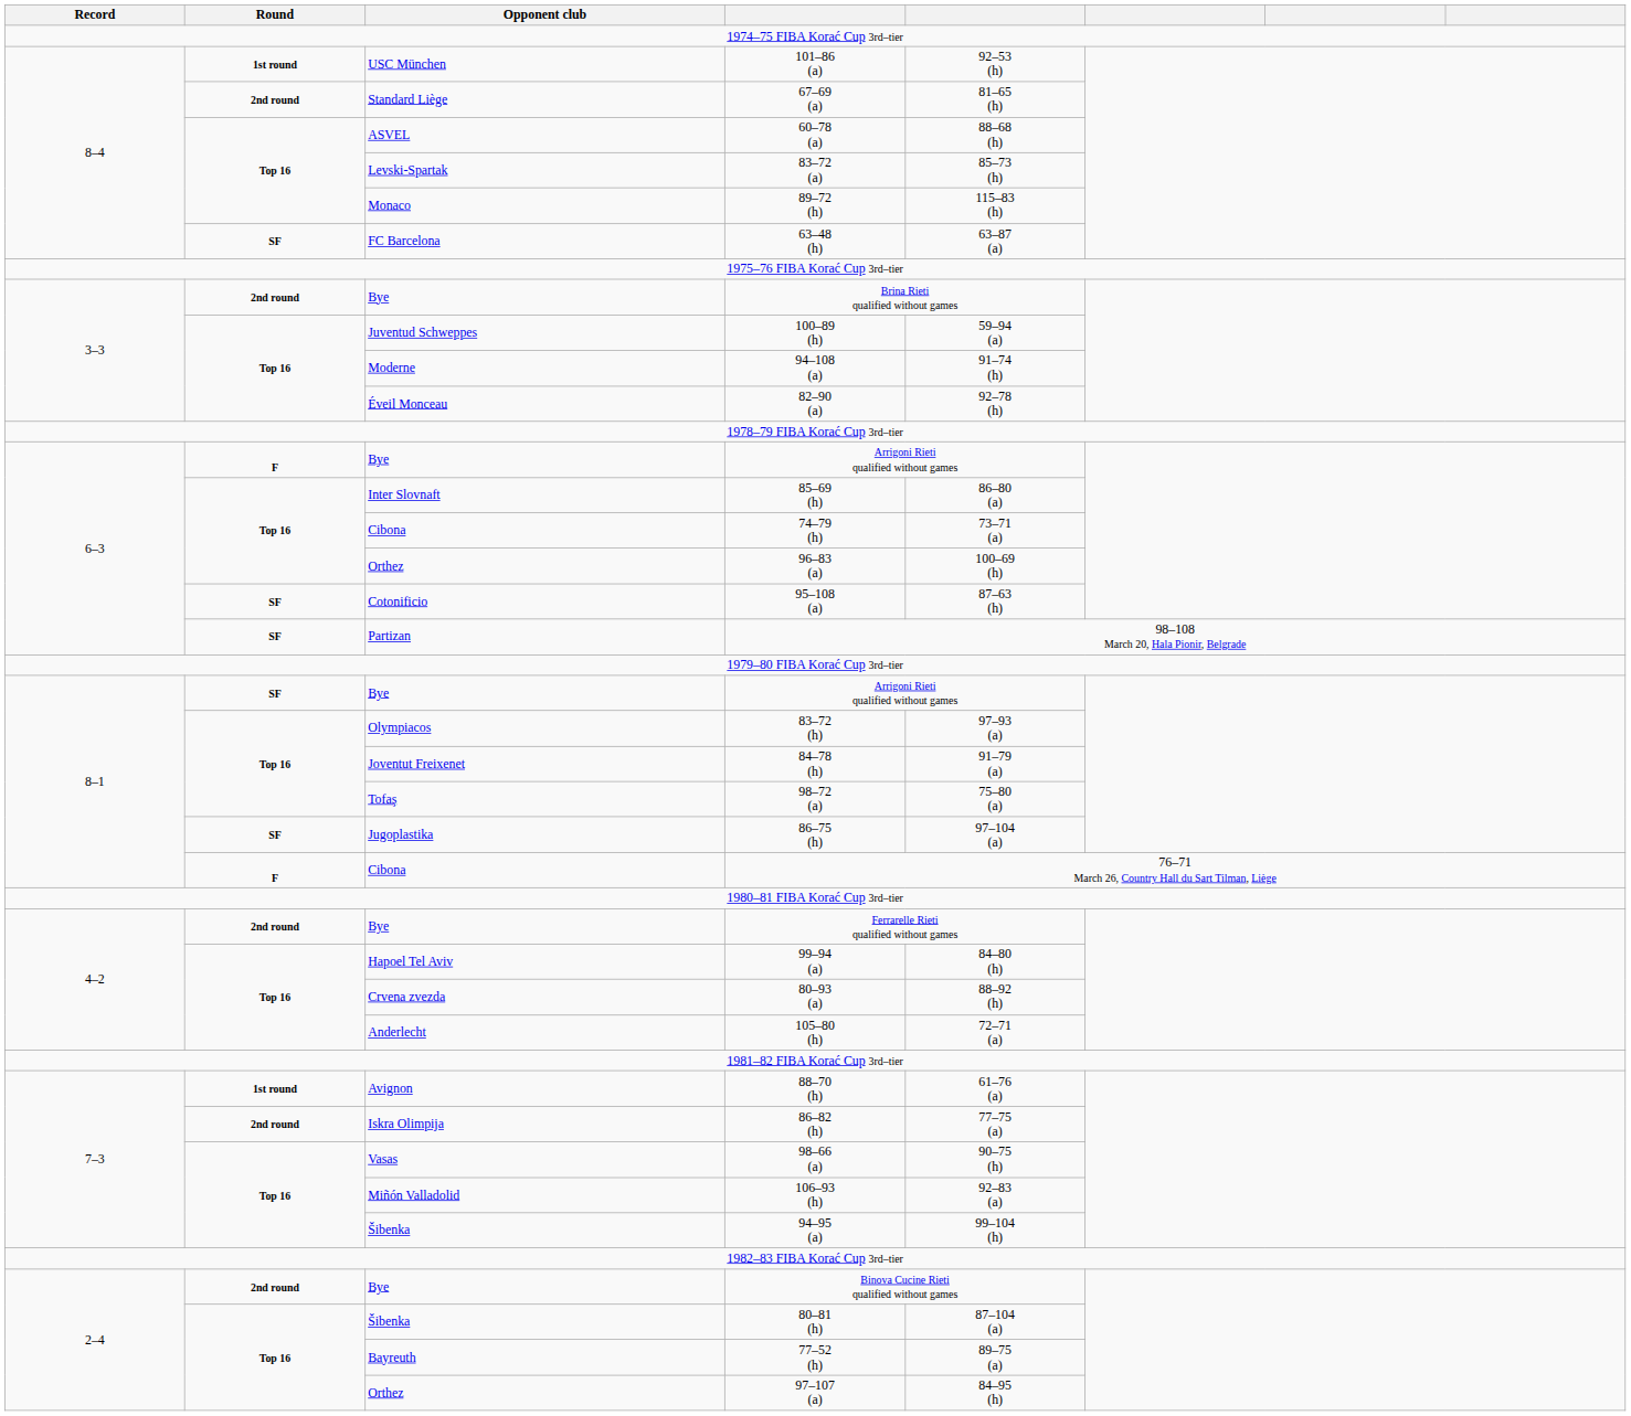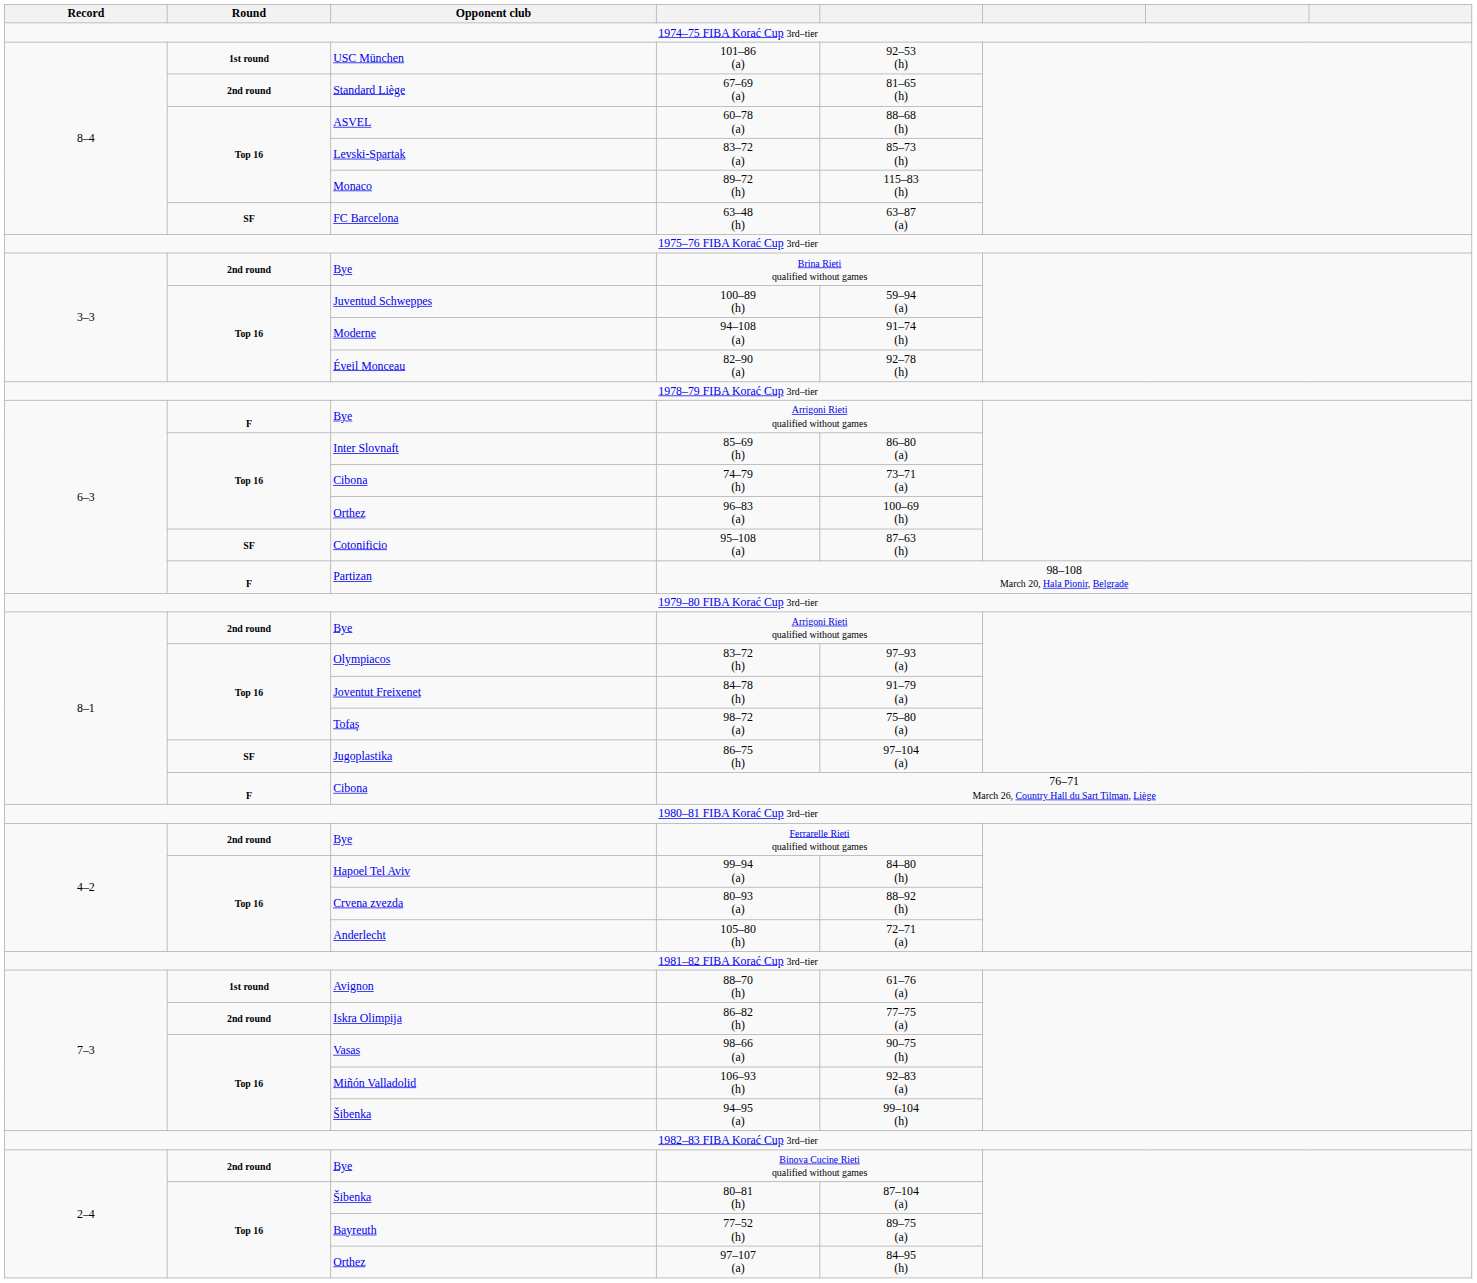98–108 March 20, Hala Pionir, Belgrade | Round: SF -> F
8–1 / Arrigoni Rieti qualified without games | Round: SF -> 2nd round
